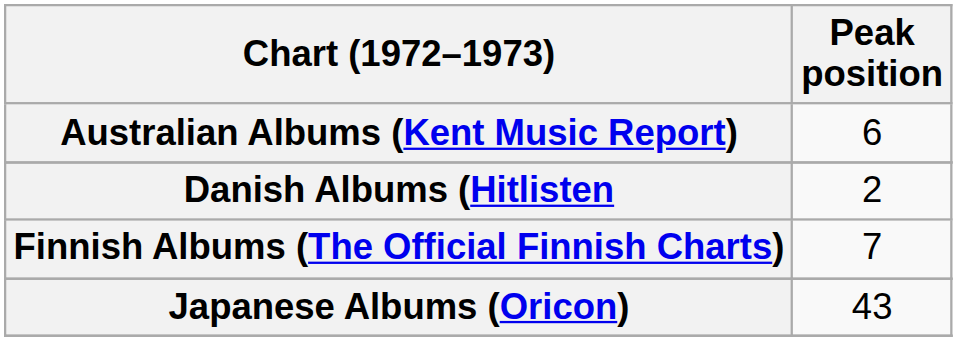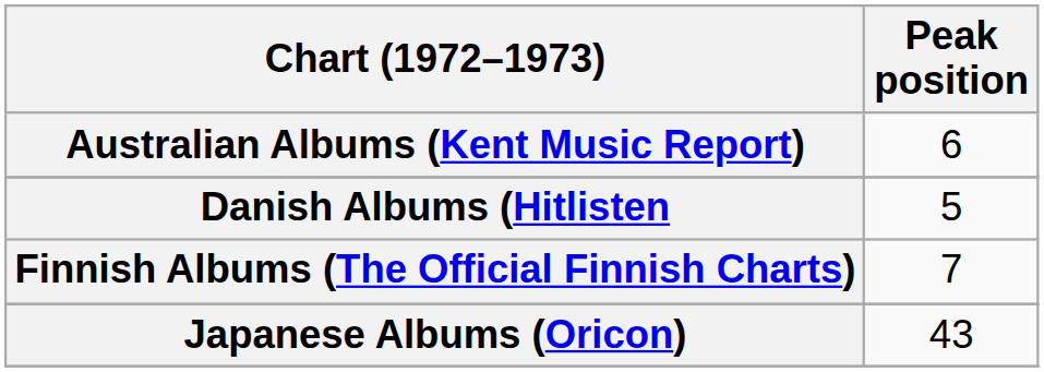Danish Albums (Hitlisten | Peak position: 2 -> 5
